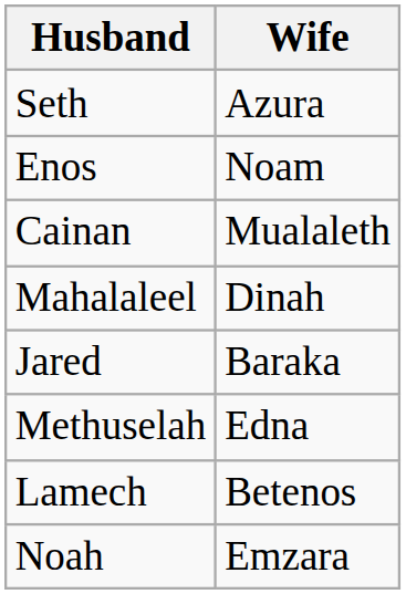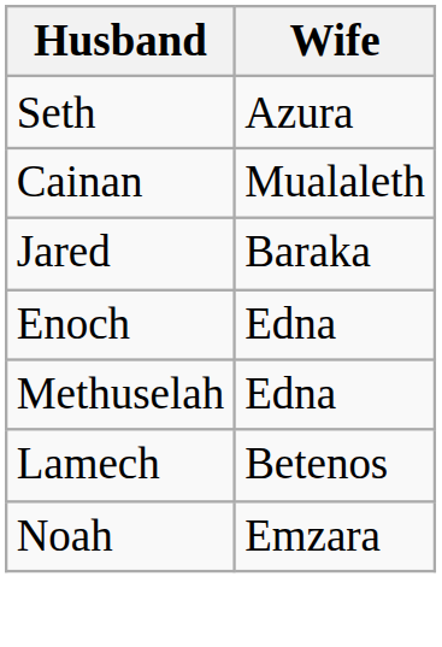- row: Enos | Noam
- row: Mahalaleel | Dinah
+ row: Enoch | Edna
